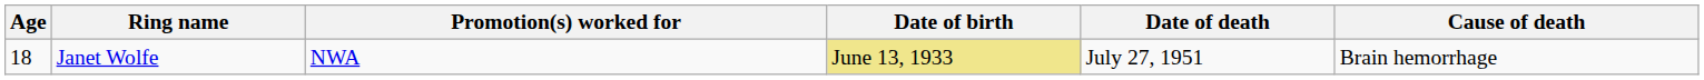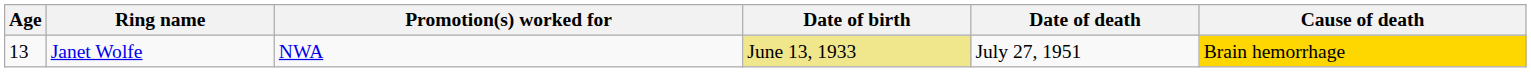Janet Wolfe | Age: 18 -> 13
Janet Wolfe | Cause of death: no background -> gold background
